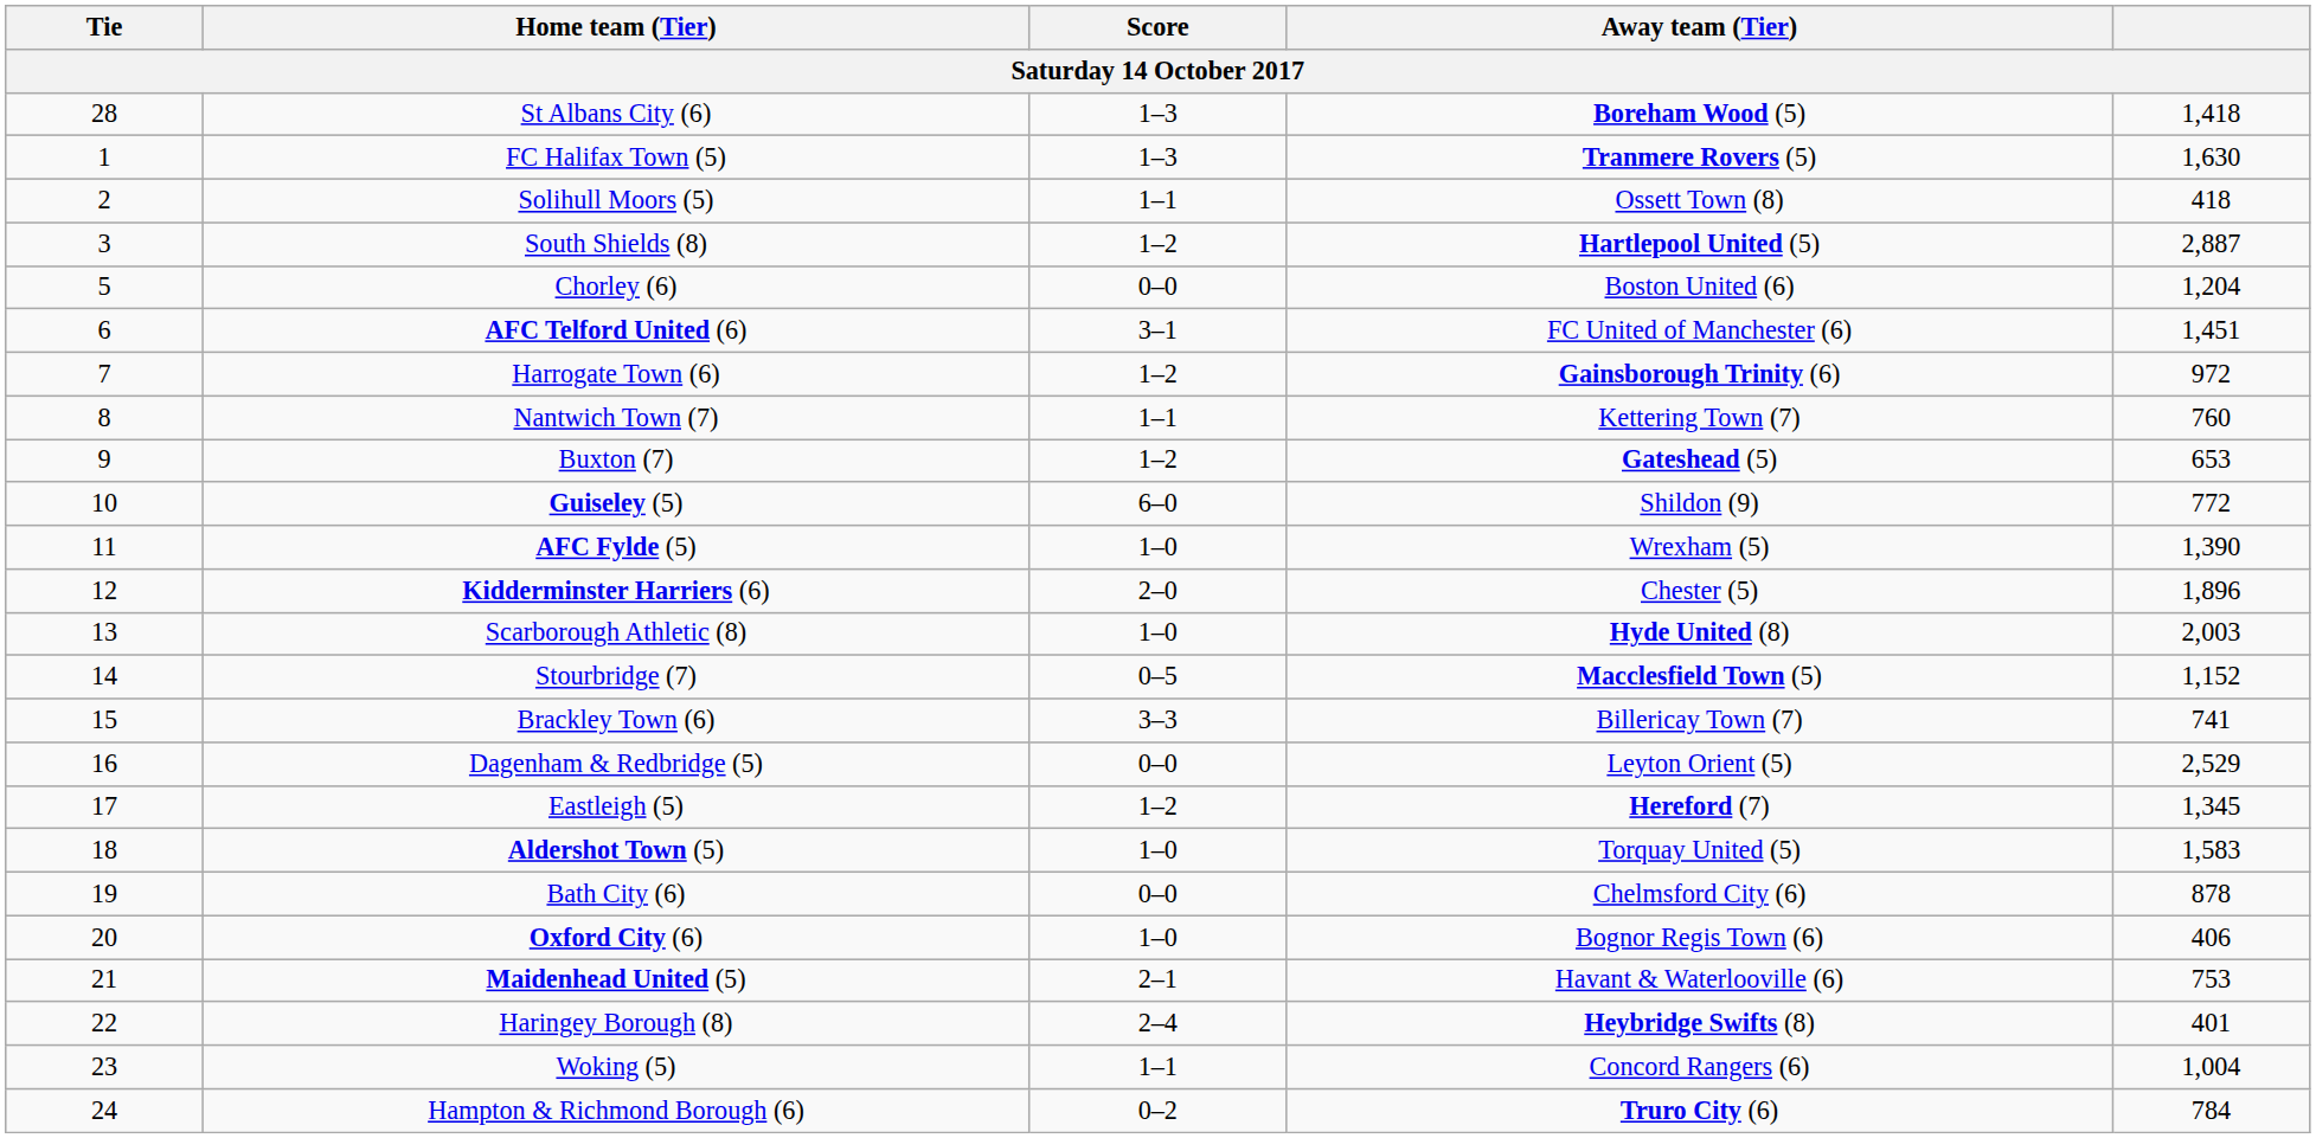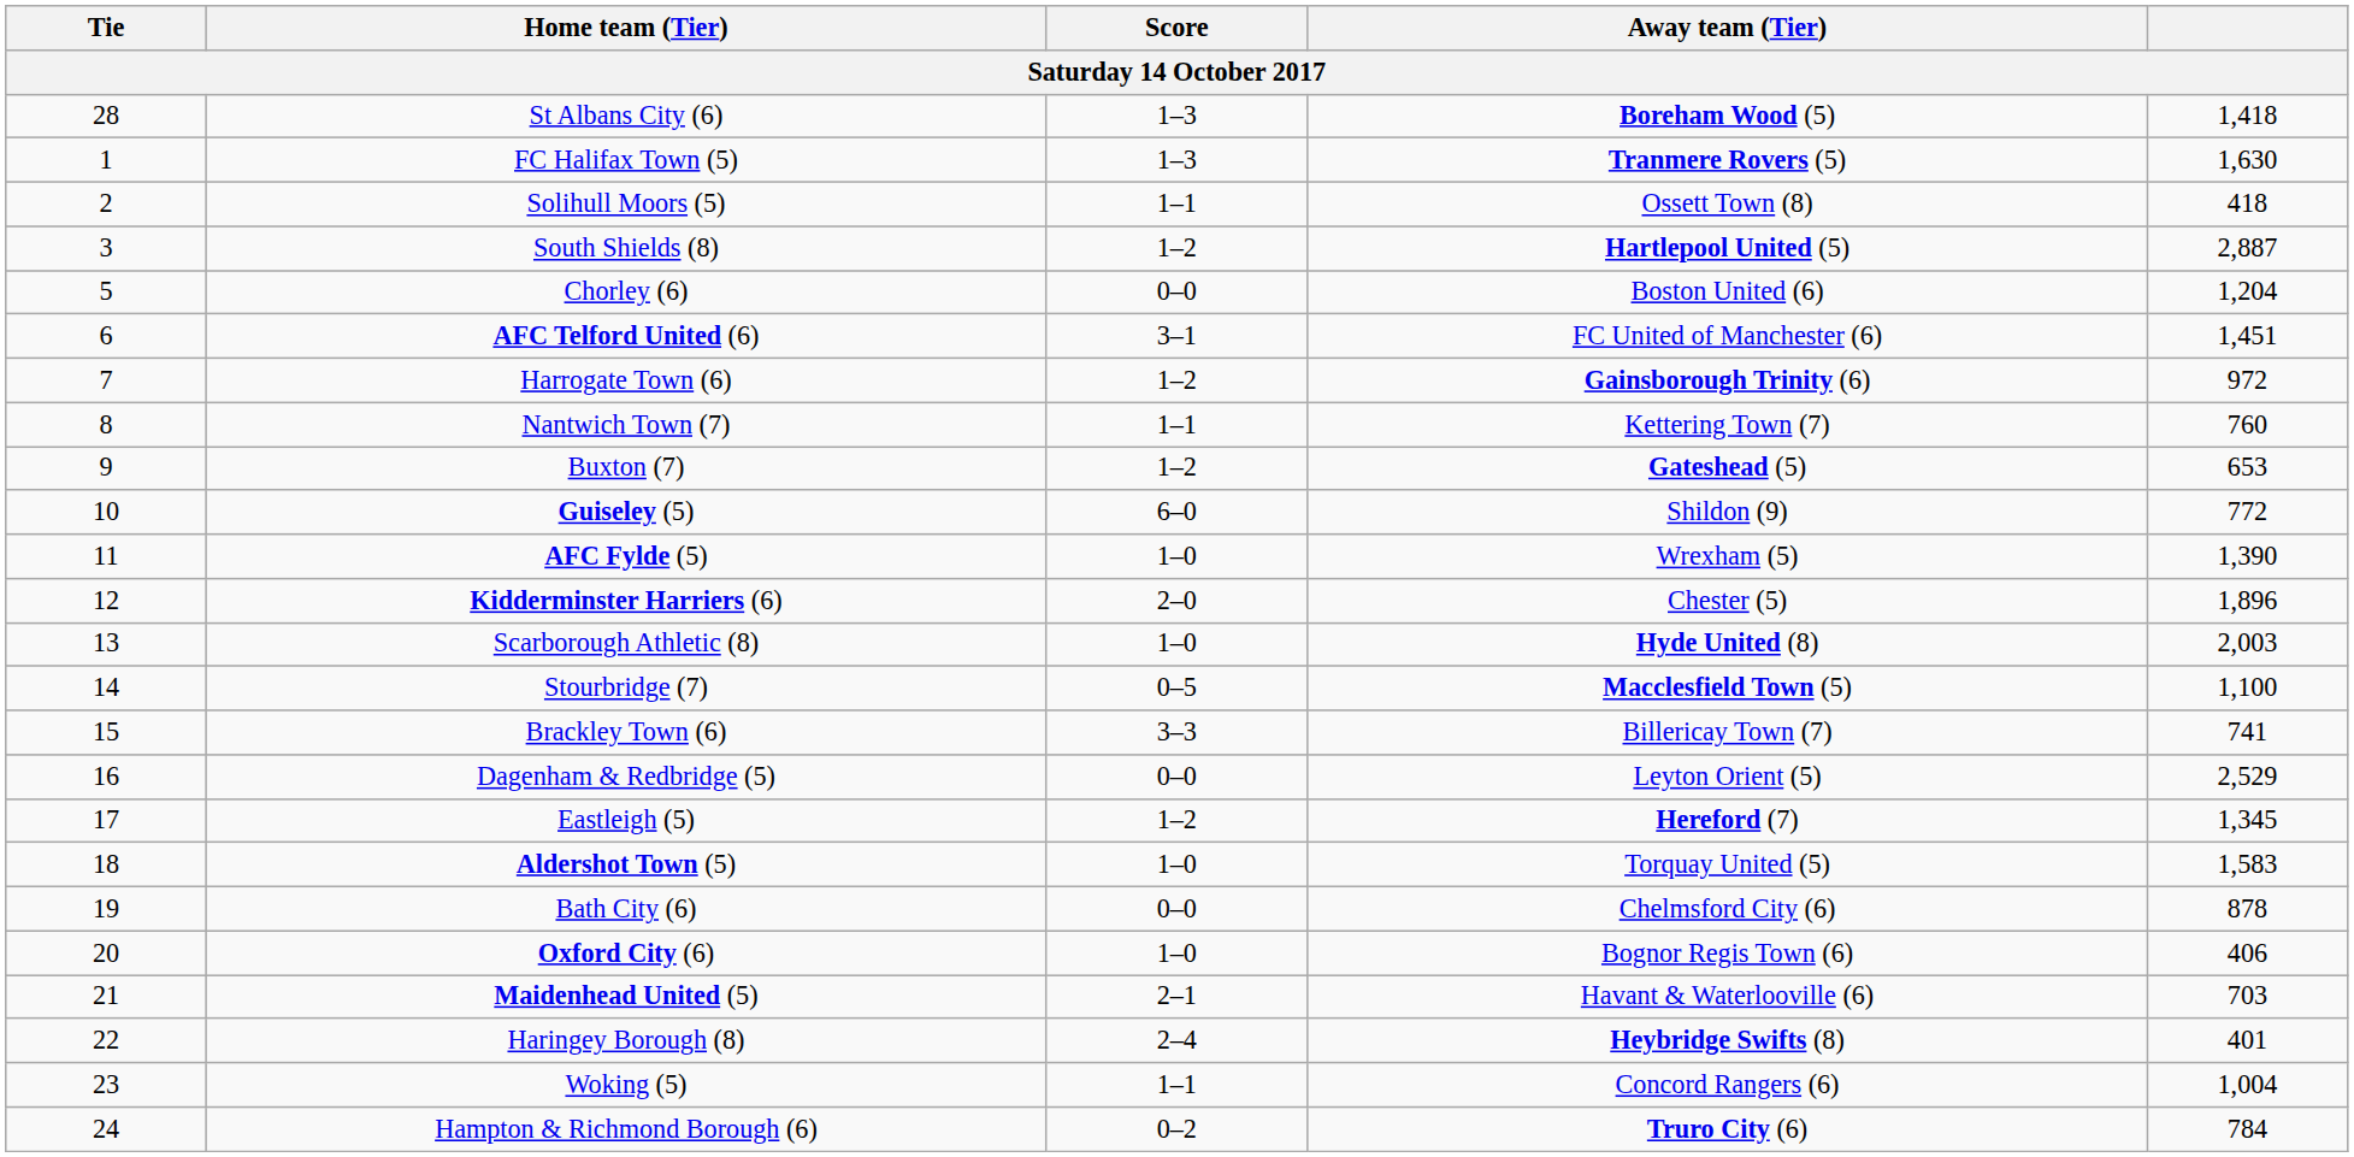Stourbridge (7) | column 5: 1,152 -> 1,100
Maidenhead United (5) | column 5: 753 -> 703
